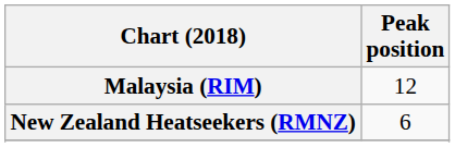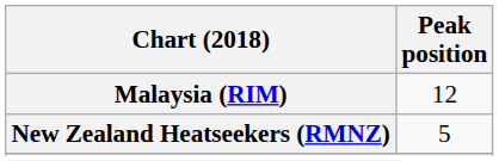New Zealand Heatseekers (RMNZ) | Peak position: 6 -> 5
